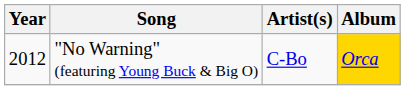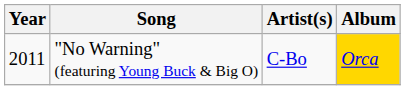"No Warning" (featuring Young Buck & Big O) | Year: 2012 -> 2011
